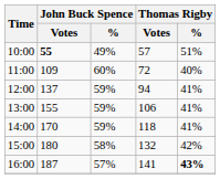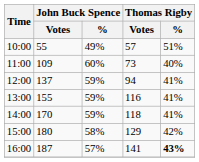10:00 | John Buck Spence / Votes: bold -> normal
11:00 | Thomas Rigby / Votes: 72 -> 73
13:00 | Thomas Rigby / Votes: 106 -> 116
15:00 | Thomas Rigby / Votes: 132 -> 129
